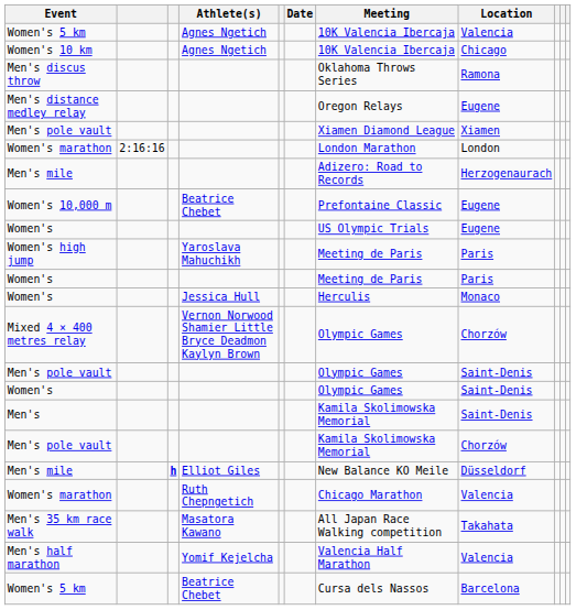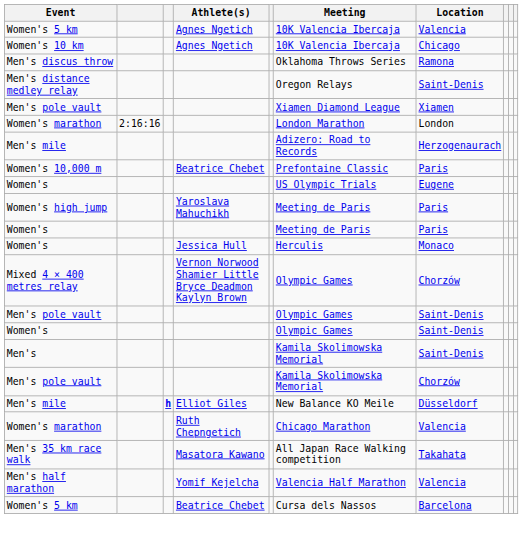- column: Date
Men's distance medley relay | Location: Eugene -> Saint-Denis
Women's 10,000 m | Location: Eugene -> Paris
